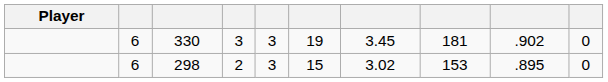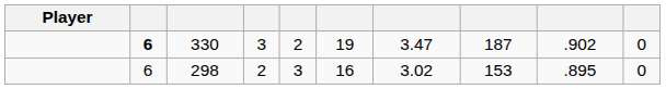330 | column 2: normal -> bold
330 | column 5: 3 -> 2
330 | column 7: 3.45 -> 3.47
330 | column 8: 181 -> 187
298 | column 6: 15 -> 16
